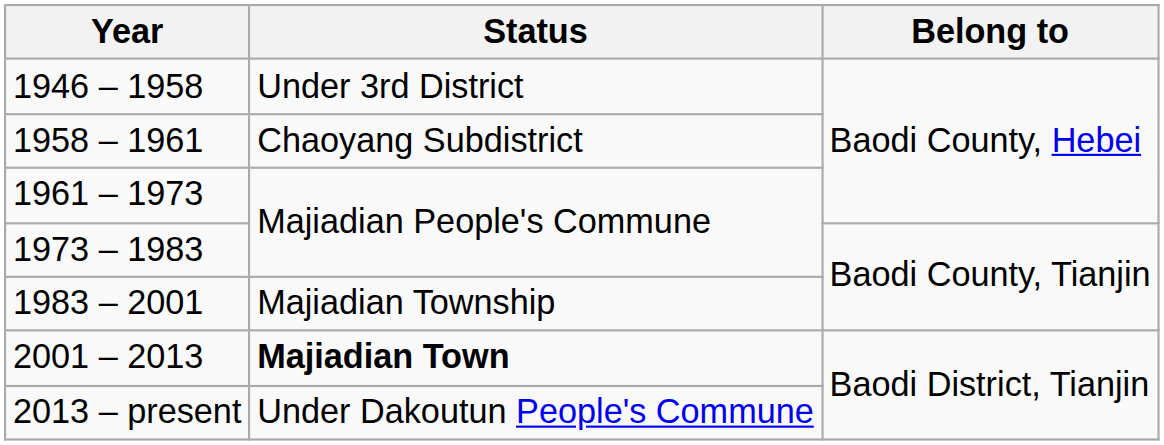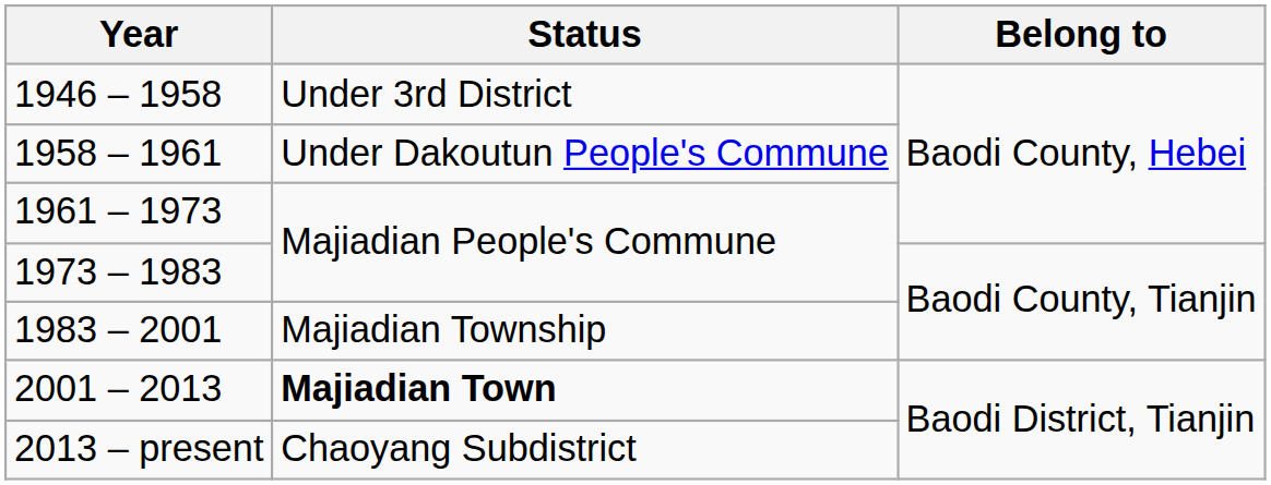1958 – 1961 | Status: Chaoyang Subdistrict -> Under Dakoutun People's Commune
2013 – present | Status: Under Dakoutun People's Commune -> Chaoyang Subdistrict
